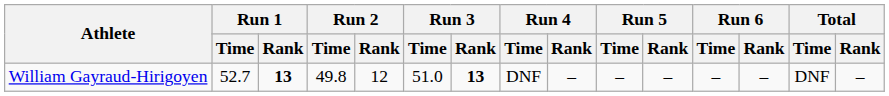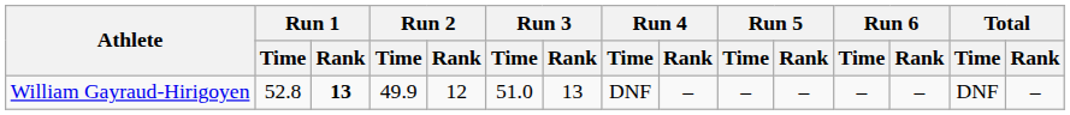William Gayraud-Hirigoyen | Run 1 / Time: 52.7 -> 52.8
William Gayraud-Hirigoyen | Run 2 / Time: 49.8 -> 49.9
William Gayraud-Hirigoyen | Run 3 / Rank: bold -> normal
